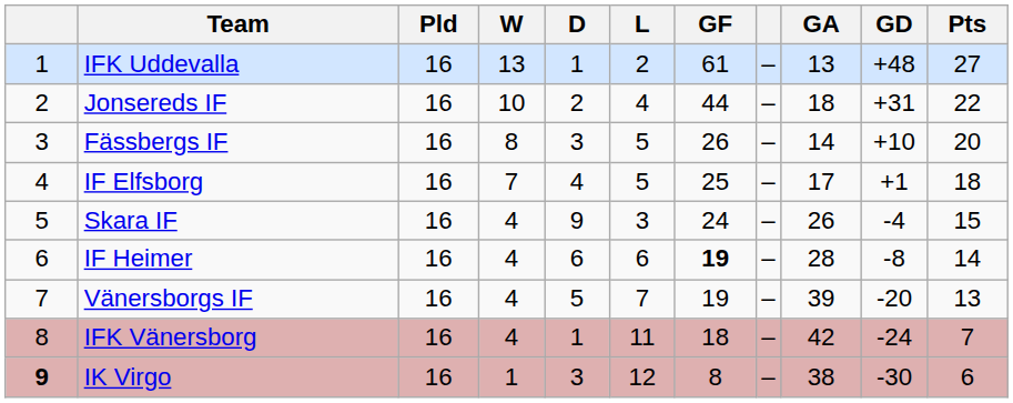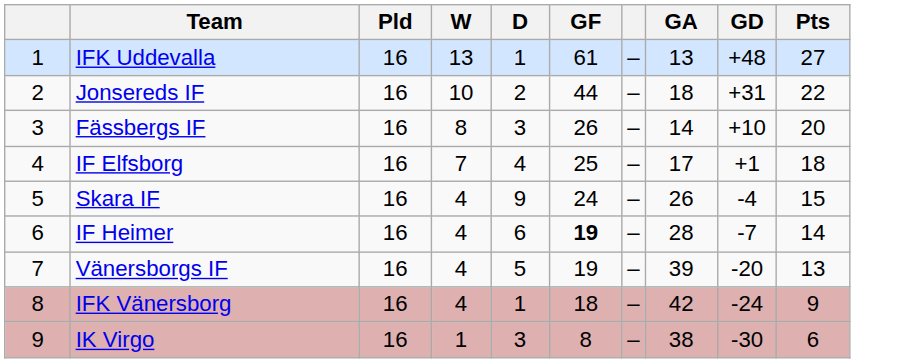- column: L | 2 | 4 | 5 | 5 | 3 | 6 | 7 | 11 | 12
IF Heimer | GD: -8 -> -7
IFK Vänersborg | Pts: 7 -> 9
IK Virgo | column 1: bold -> normal
